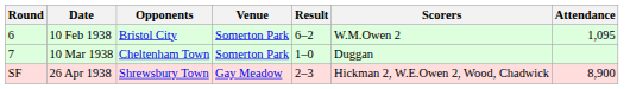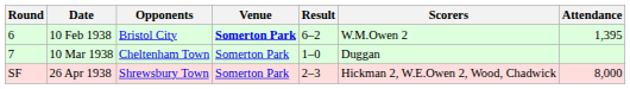10 Feb 1938 | Venue: normal -> bold
10 Feb 1938 | Attendance: 1,095 -> 1,395
26 Apr 1938 | Venue: Gay Meadow -> Somerton Park
26 Apr 1938 | Attendance: 8,900 -> 8,000
